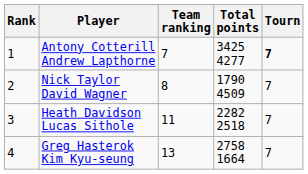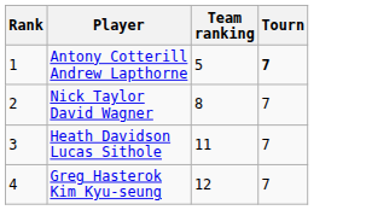- column: Total points | 3425 4277 | 1790 4509 | 2282 2518 | 2758 1664
Antony Cotterill Andrew Lapthorne | Team ranking: 7 -> 5
Greg Hasterok Kim Kyu-seung | Team ranking: 13 -> 12
